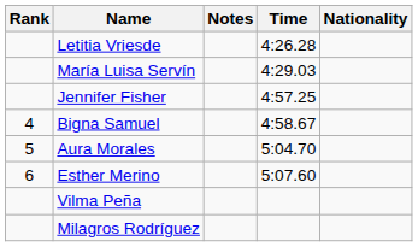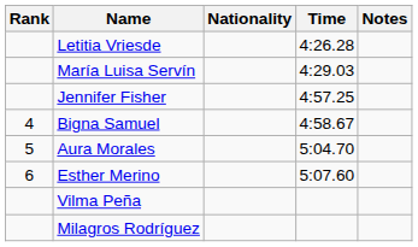columns swapped: Nationality <-> Notes
